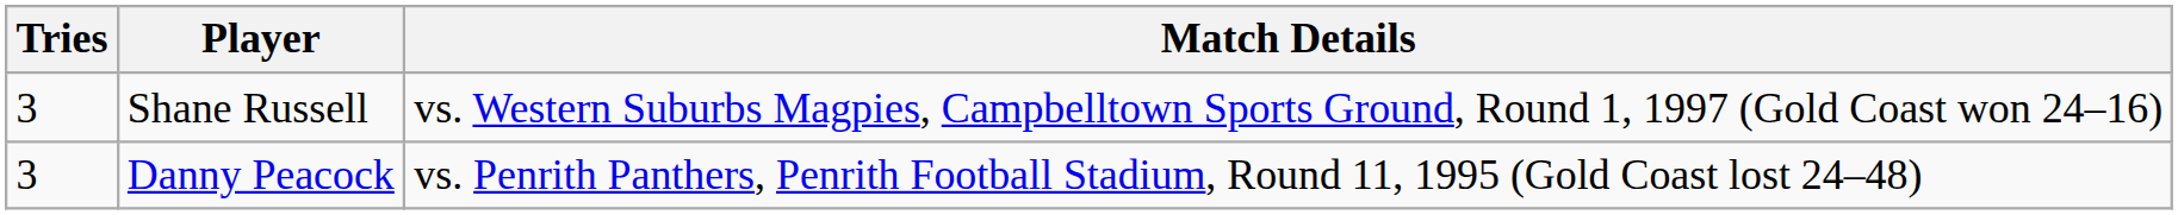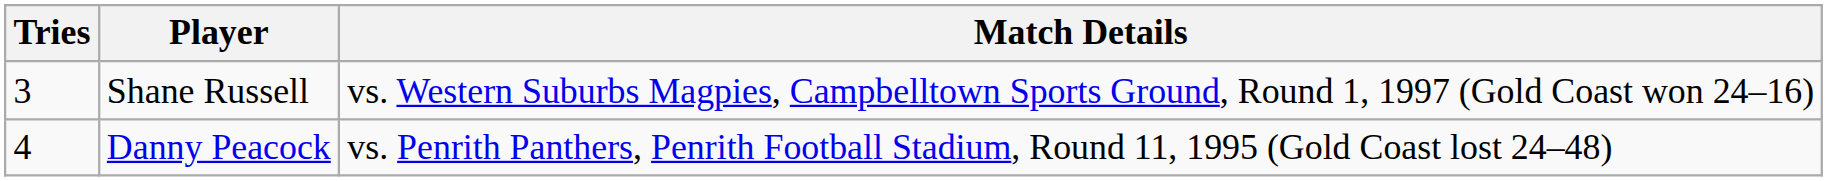Danny Peacock | Tries: 3 -> 4
